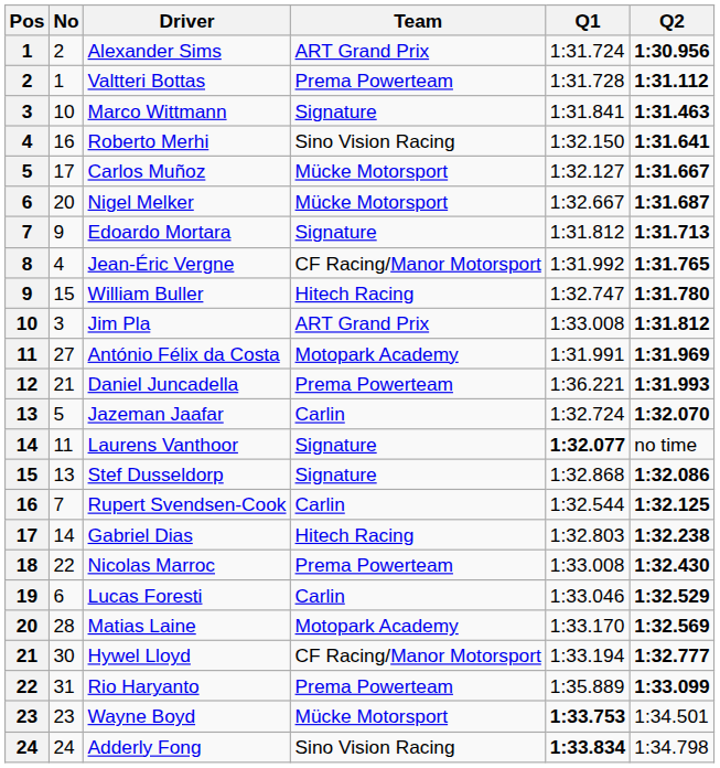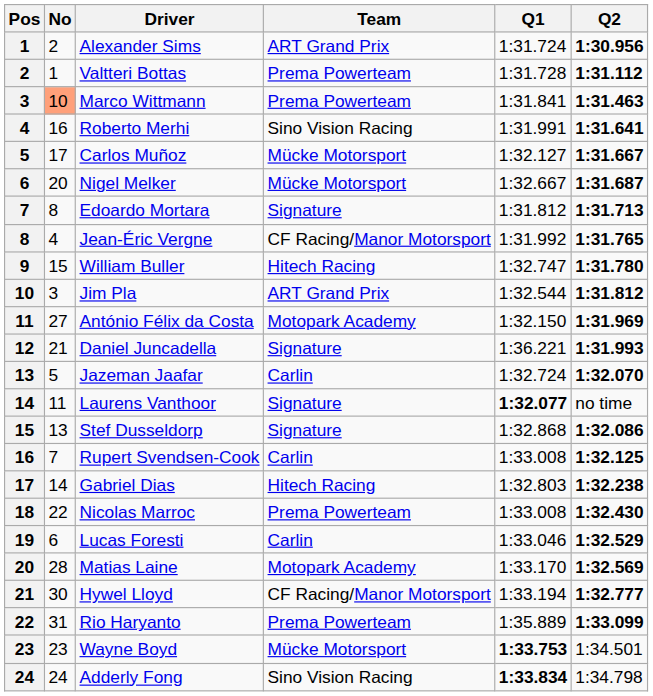Marco Wittmann | No: no background -> lightsalmon background
Marco Wittmann | Team: Signature -> Prema Powerteam
Roberto Merhi | Q1: 1:32.150 -> 1:31.991
Edoardo Mortara | No: 9 -> 8
Jim Pla | Q1: 1:33.008 -> 1:32.544
António Félix da Costa | Q1: 1:31.991 -> 1:32.150
Daniel Juncadella | Team: Prema Powerteam -> Signature
Rupert Svendsen-Cook | Q1: 1:32.544 -> 1:33.008
